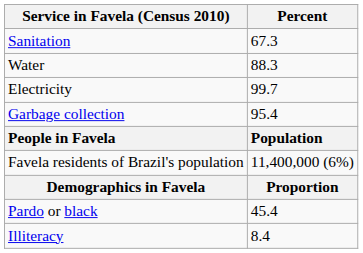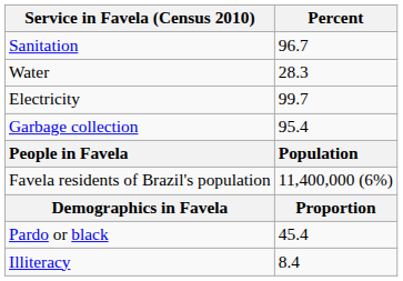Sanitation | Percent: 67.3 -> 96.7
Water | Percent: 88.3 -> 28.3
